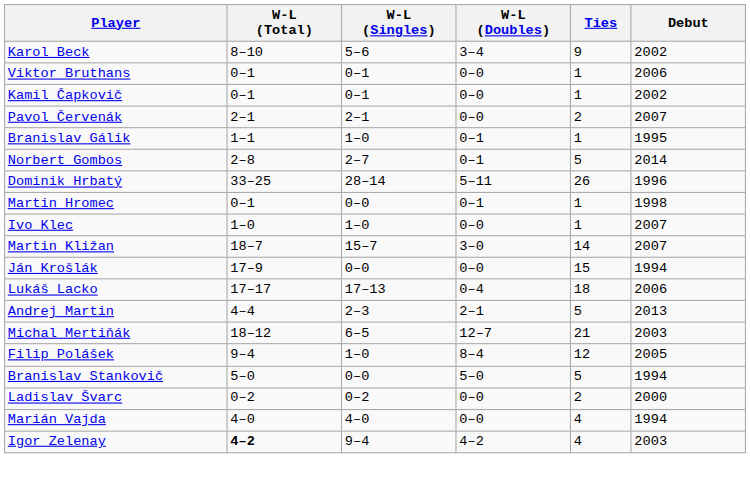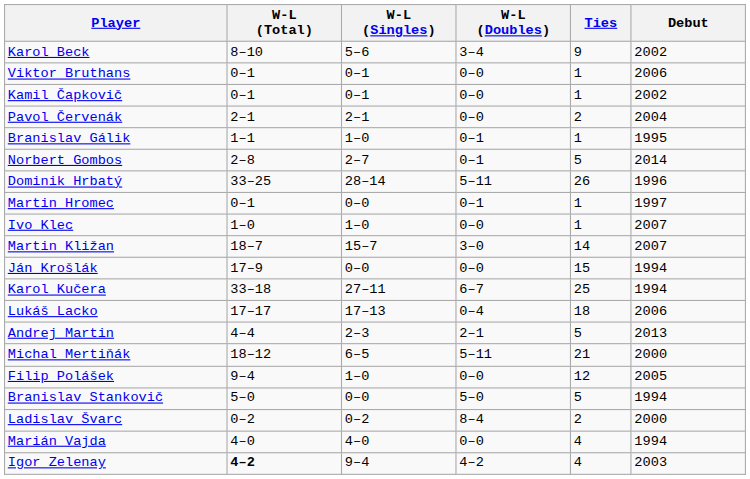Pavol Červenák | Debut: 2007 -> 2004
Martin Hromec | Debut: 1998 -> 1997
+ row: Karol Kučera | 33–18 | 27–11 | 6–7 | 25 | 1994
Michal Mertiňák | W-L (Doubles): 12–7 -> 5–11
Michal Mertiňák | Debut: 2003 -> 2000
Filip Polášek | W-L (Doubles): 8–4 -> 0–0
Ladislav Švarc | W-L (Doubles): 0–0 -> 8–4
